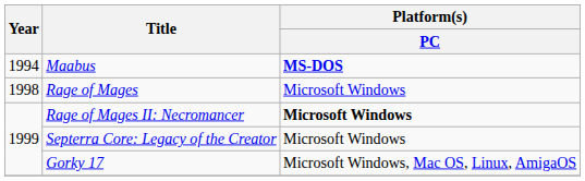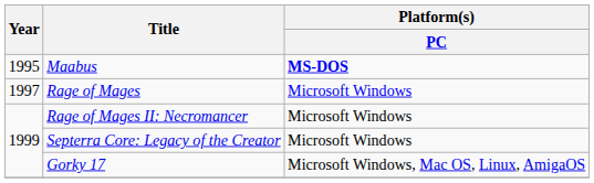Maabus | Year: 1994 -> 1995
Rage of Mages | Year: 1998 -> 1997
Rage of Mages II: Necromancer | Platform(s) / PC: bold -> normal
